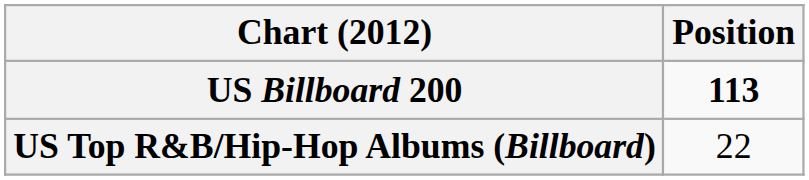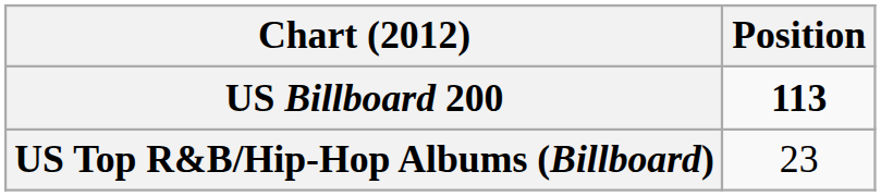US Top R&B/Hip-Hop Albums (Billboard) | Position: 22 -> 23
